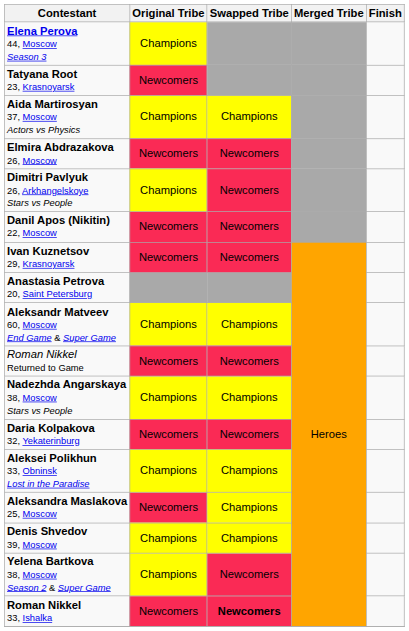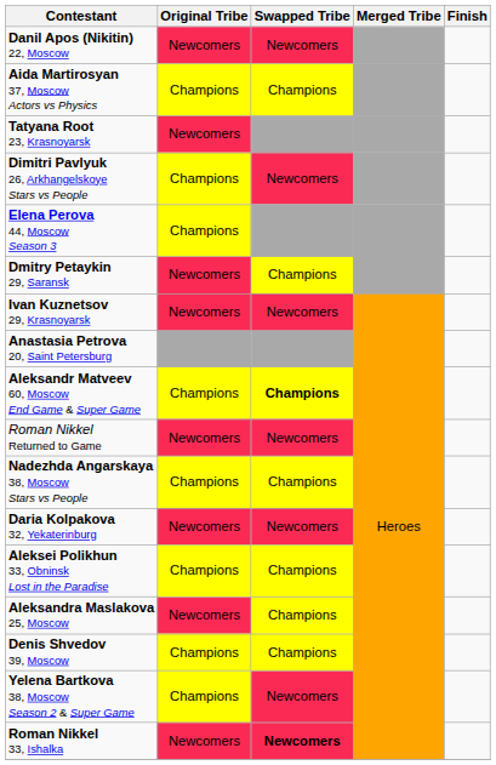rows swapped: Elena Perova 44, Moscow Season 3 <-> Danil Apos (Nikitin) 22, Moscow
rows swapped: Tatyana Root 23, Krasnoyarsk <-> Aida Martirosyan 37, Moscow Actors vs Physics
- row: Elmira Abdrazakova 26, Moscow | Newcomers | Newcomers
+ row: Dmitry Petaykin 29, Saransk | Newcomers | Champions
Aleksandr Matveev 60, Moscow End Game & Super Game | Swapped Tribe: normal -> bold
